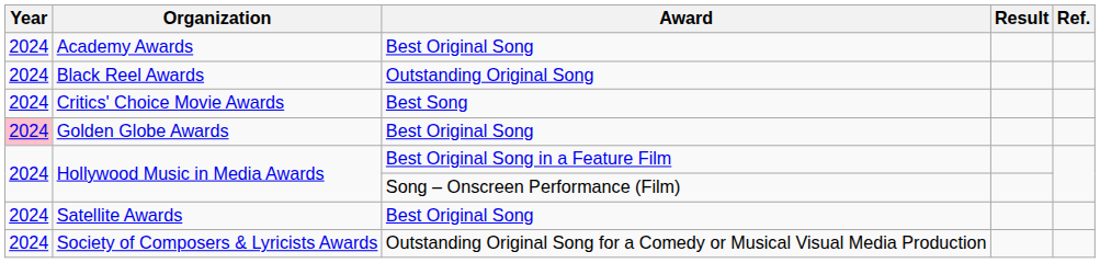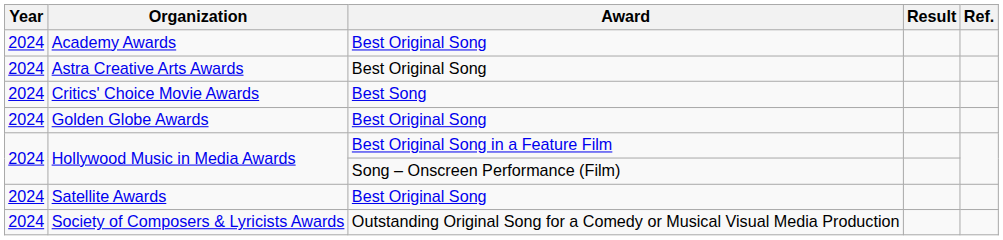+ row: 2024 | Astra Creative Arts Awards | Best Original Song
- row: 2024 | Black Reel Awards | Outstanding Original Song
Golden Globe Awards | Year: pink background -> no background
